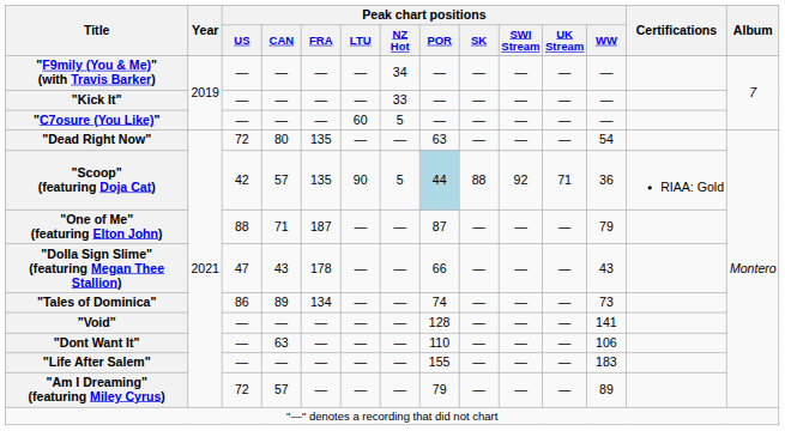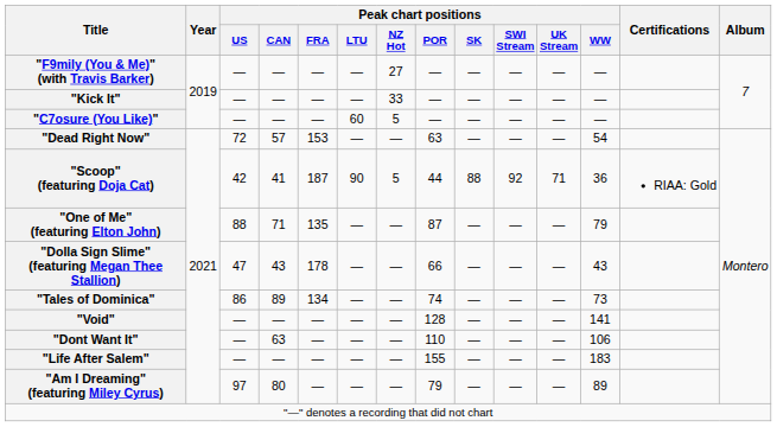"F9mily (You & Me)" (with Travis Barker) | Peak chart positions / NZ Hot: 34 -> 27
"Dead Right Now" | Peak chart positions / CAN: 80 -> 57
"Dead Right Now" | Peak chart positions / FRA: 135 -> 153
"Scoop" (featuring Doja Cat) | Peak chart positions / CAN: 57 -> 41
"Scoop" (featuring Doja Cat) | Peak chart positions / FRA: 135 -> 187
"Scoop" (featuring Doja Cat) | Peak chart positions / POR: lightblue background -> no background
"One of Me" (featuring Elton John) | Peak chart positions / FRA: 187 -> 135
"Am I Dreaming" (featuring Miley Cyrus) | Peak chart positions / US: 72 -> 97
"Am I Dreaming" (featuring Miley Cyrus) | Peak chart positions / CAN: 57 -> 80
